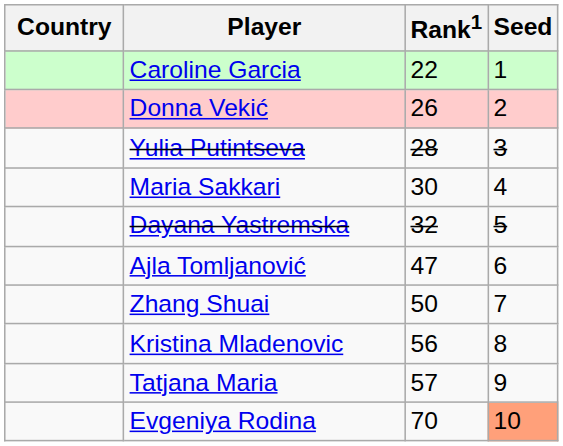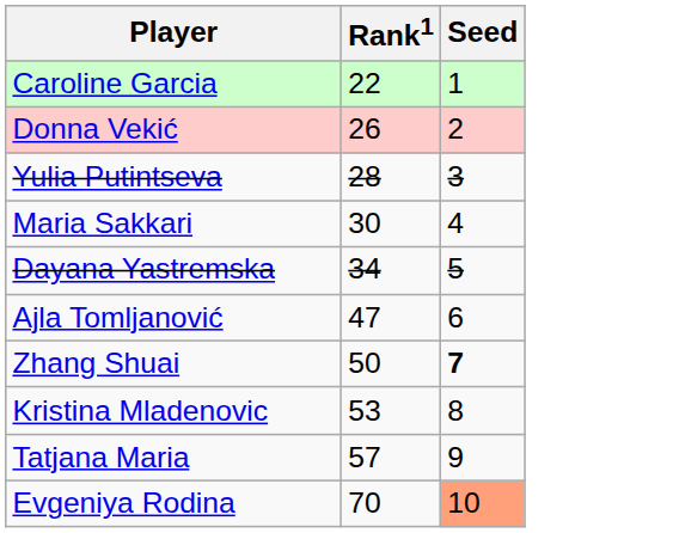- column: Country
Dayana Yastremska | Rank1: 32 -> 34
Zhang Shuai | Seed: normal -> bold
Kristina Mladenovic | Rank1: 56 -> 53
